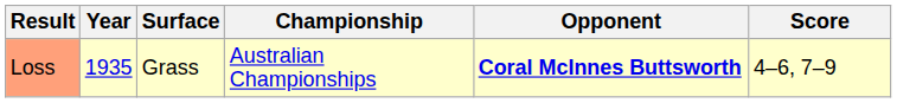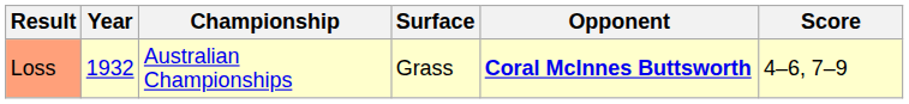columns swapped: Championship <-> Surface
Loss | Year: 1935 -> 1932
